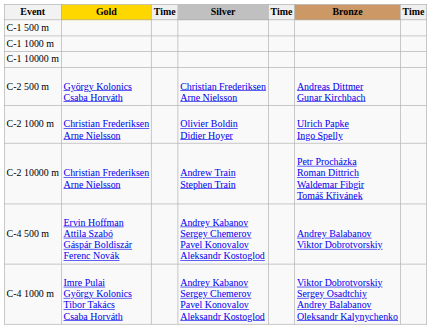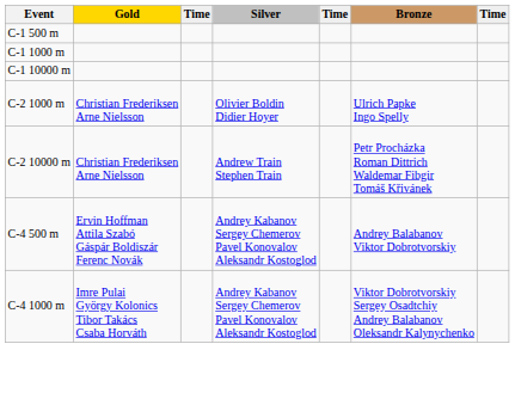- row: C-2 500 m | György Kolonics Csaba Horváth | Christian Frederiksen Arne Nielsson | Andreas Dittmer Gunar Kirchbach
